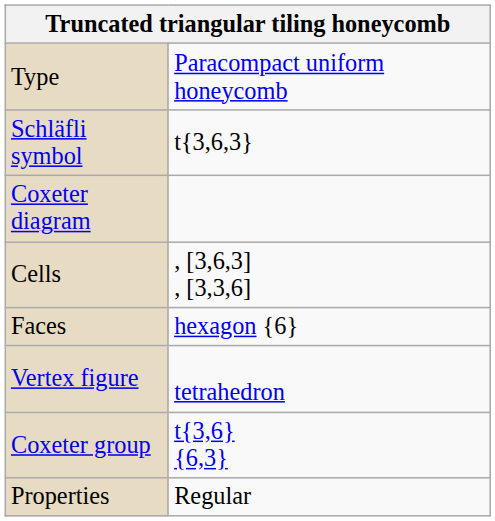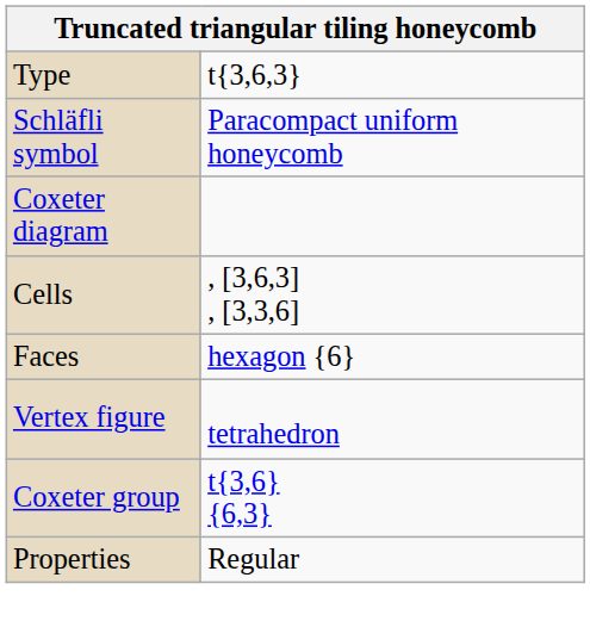Type | column 2: Paracompact uniform honeycomb -> t{3,6,3}
Schläfli symbol | column 2: t{3,6,3} -> Paracompact uniform honeycomb
